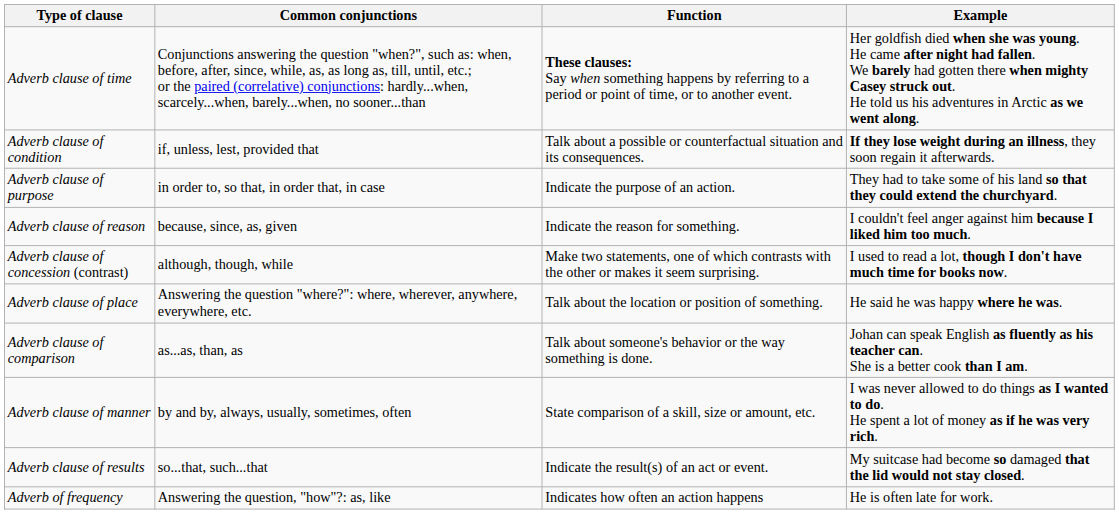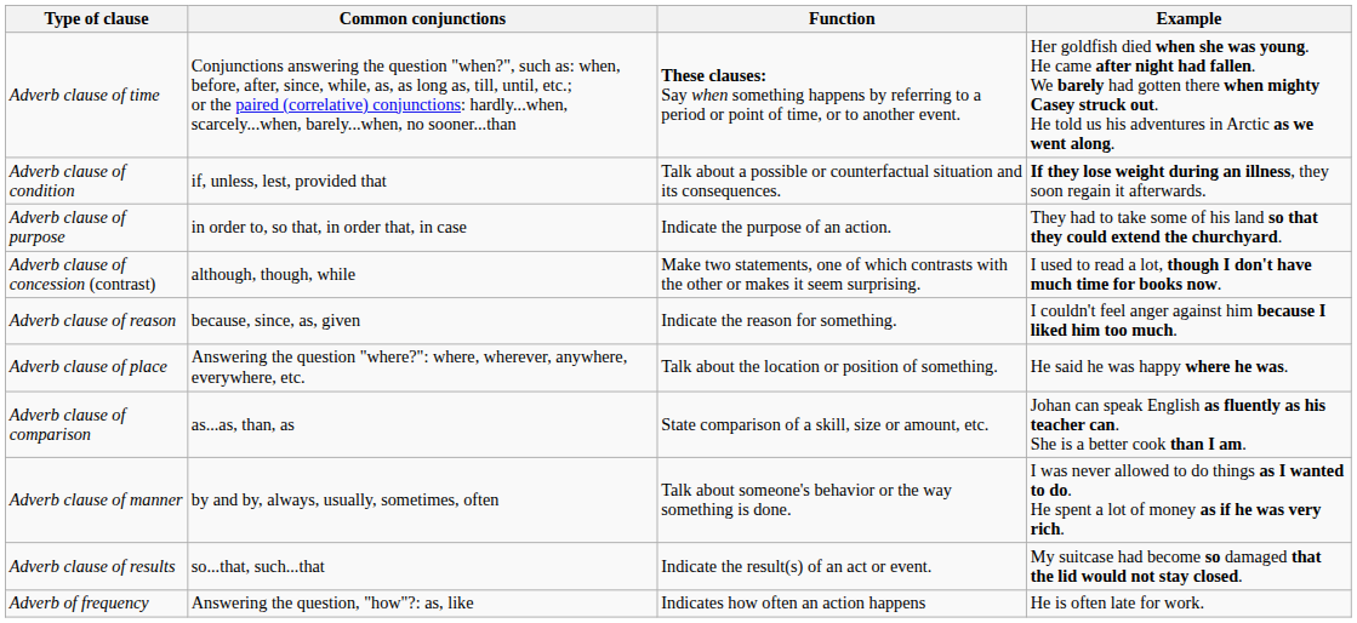rows swapped: Adverb clause of reason <-> Adverb clause of concession (contrast)
Adverb clause of comparison | Function: Talk about someone's behavior or the way something is done. -> State comparison of a skill, size or amount, etc.
Adverb clause of manner | Function: State comparison of a skill, size or amount, etc. -> Talk about someone's behavior or the way something is done.
